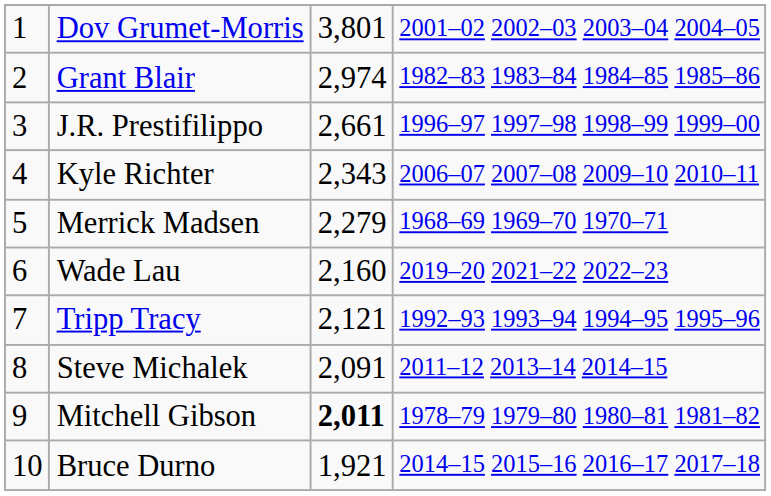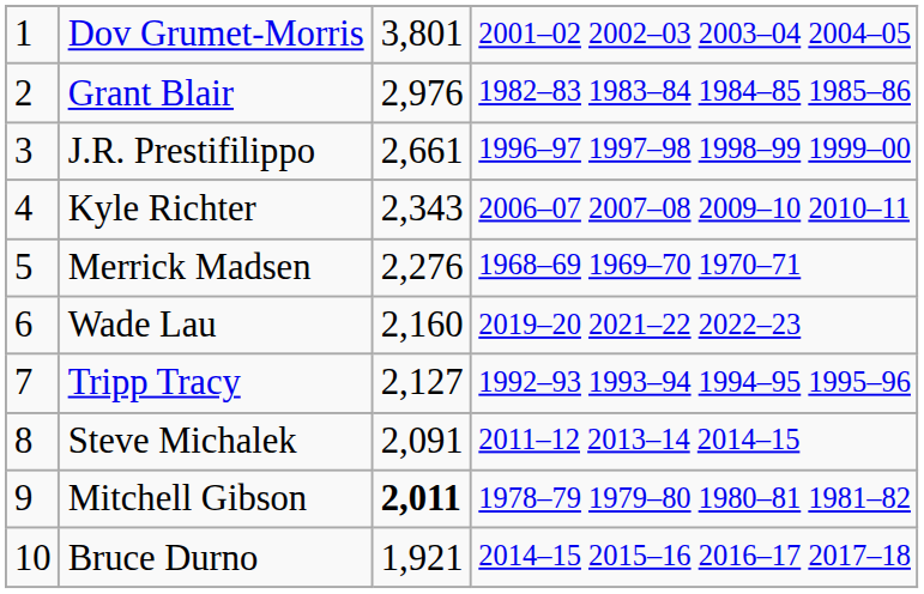Grant Blair | column 3: 2,974 -> 2,976
Merrick Madsen | column 3: 2,279 -> 2,276
Tripp Tracy | column 3: 2,121 -> 2,127
